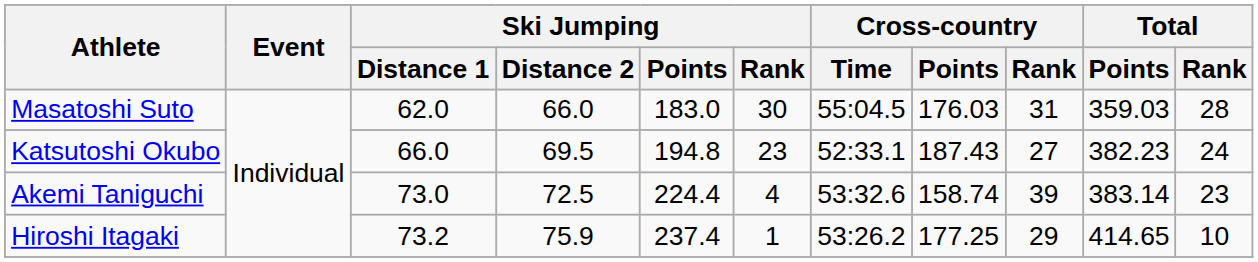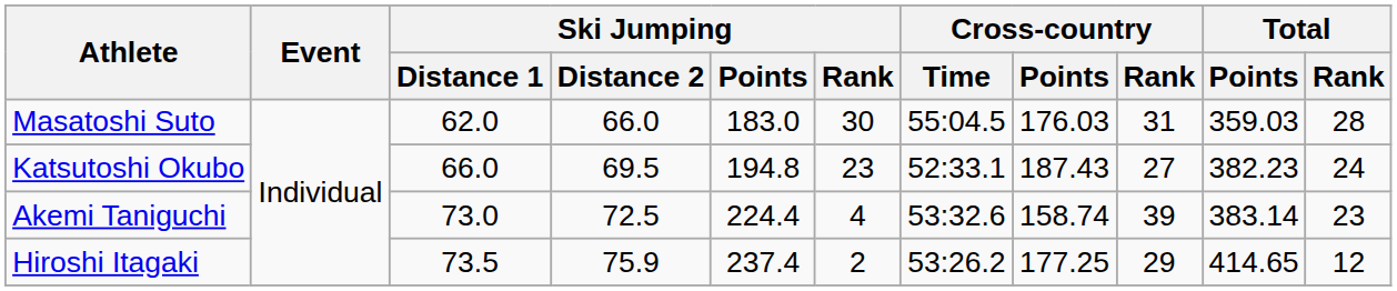Hiroshi Itagaki | Ski Jumping / Distance 1: 73.2 -> 73.5
Hiroshi Itagaki | Ski Jumping / Rank: 1 -> 2
Hiroshi Itagaki | Total / Rank: 10 -> 12
